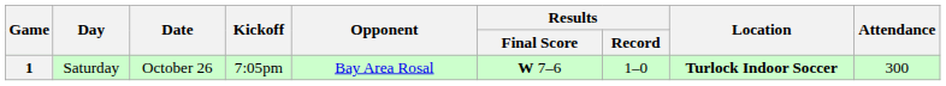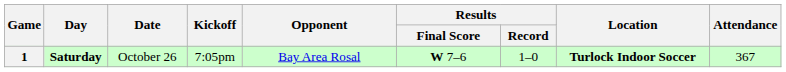1 | Day: normal -> bold
1 | Attendance: 300 -> 367
